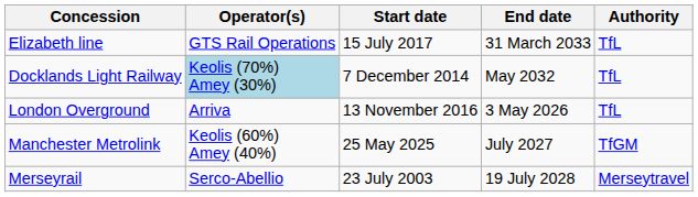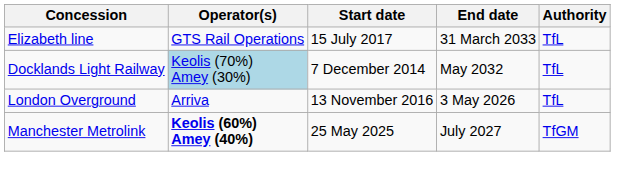Manchester Metrolink | Operator(s): normal -> bold
- row: Merseyrail | Serco-Abellio | 23 July 2003 | 19 July 2028 | Merseytravel
